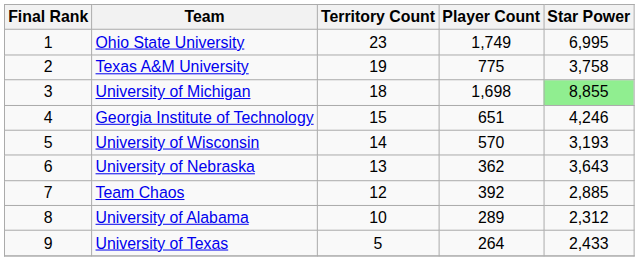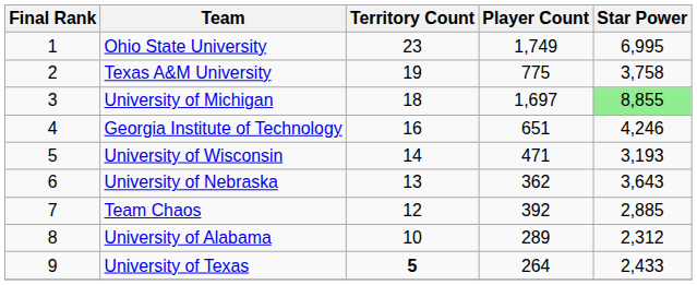University of Michigan | Player Count: 1,698 -> 1,697
Georgia Institute of Technology | Territory Count: 15 -> 16
University of Wisconsin | Player Count: 570 -> 471
University of Texas | Territory Count: normal -> bold
